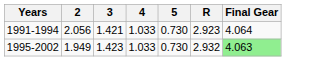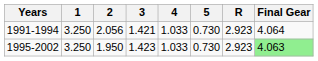+ column: 1 | 3.250 | 3.250
1995-2002 | 2: 1.949 -> 1.950
1995-2002 | R: 2.932 -> 2.923
